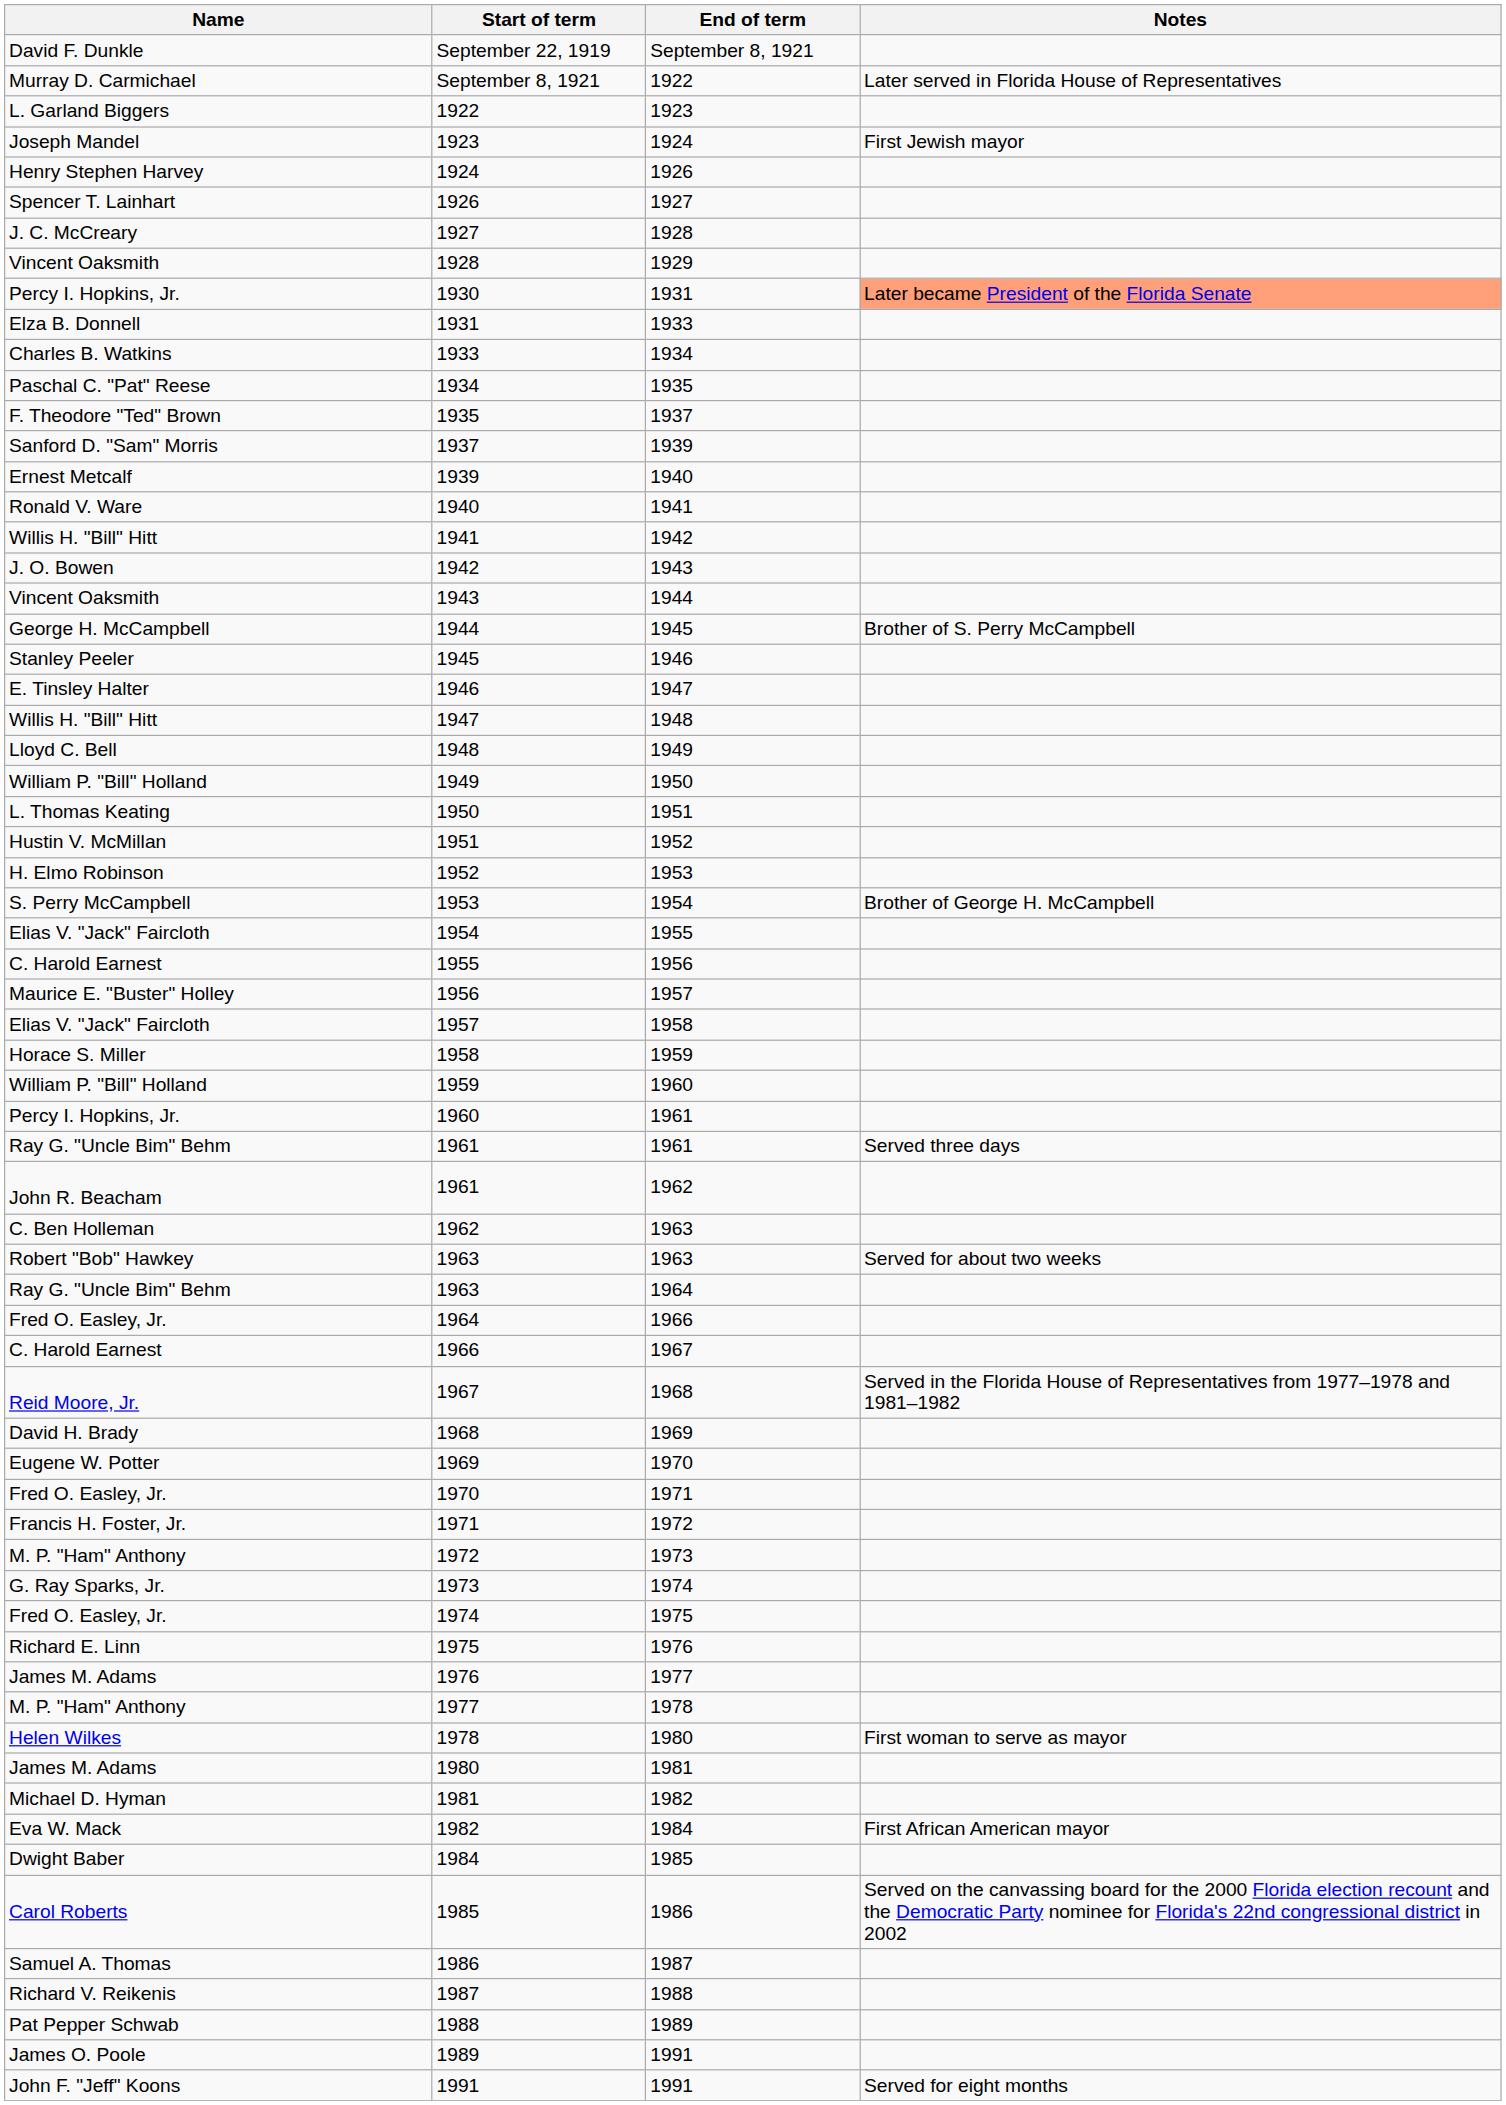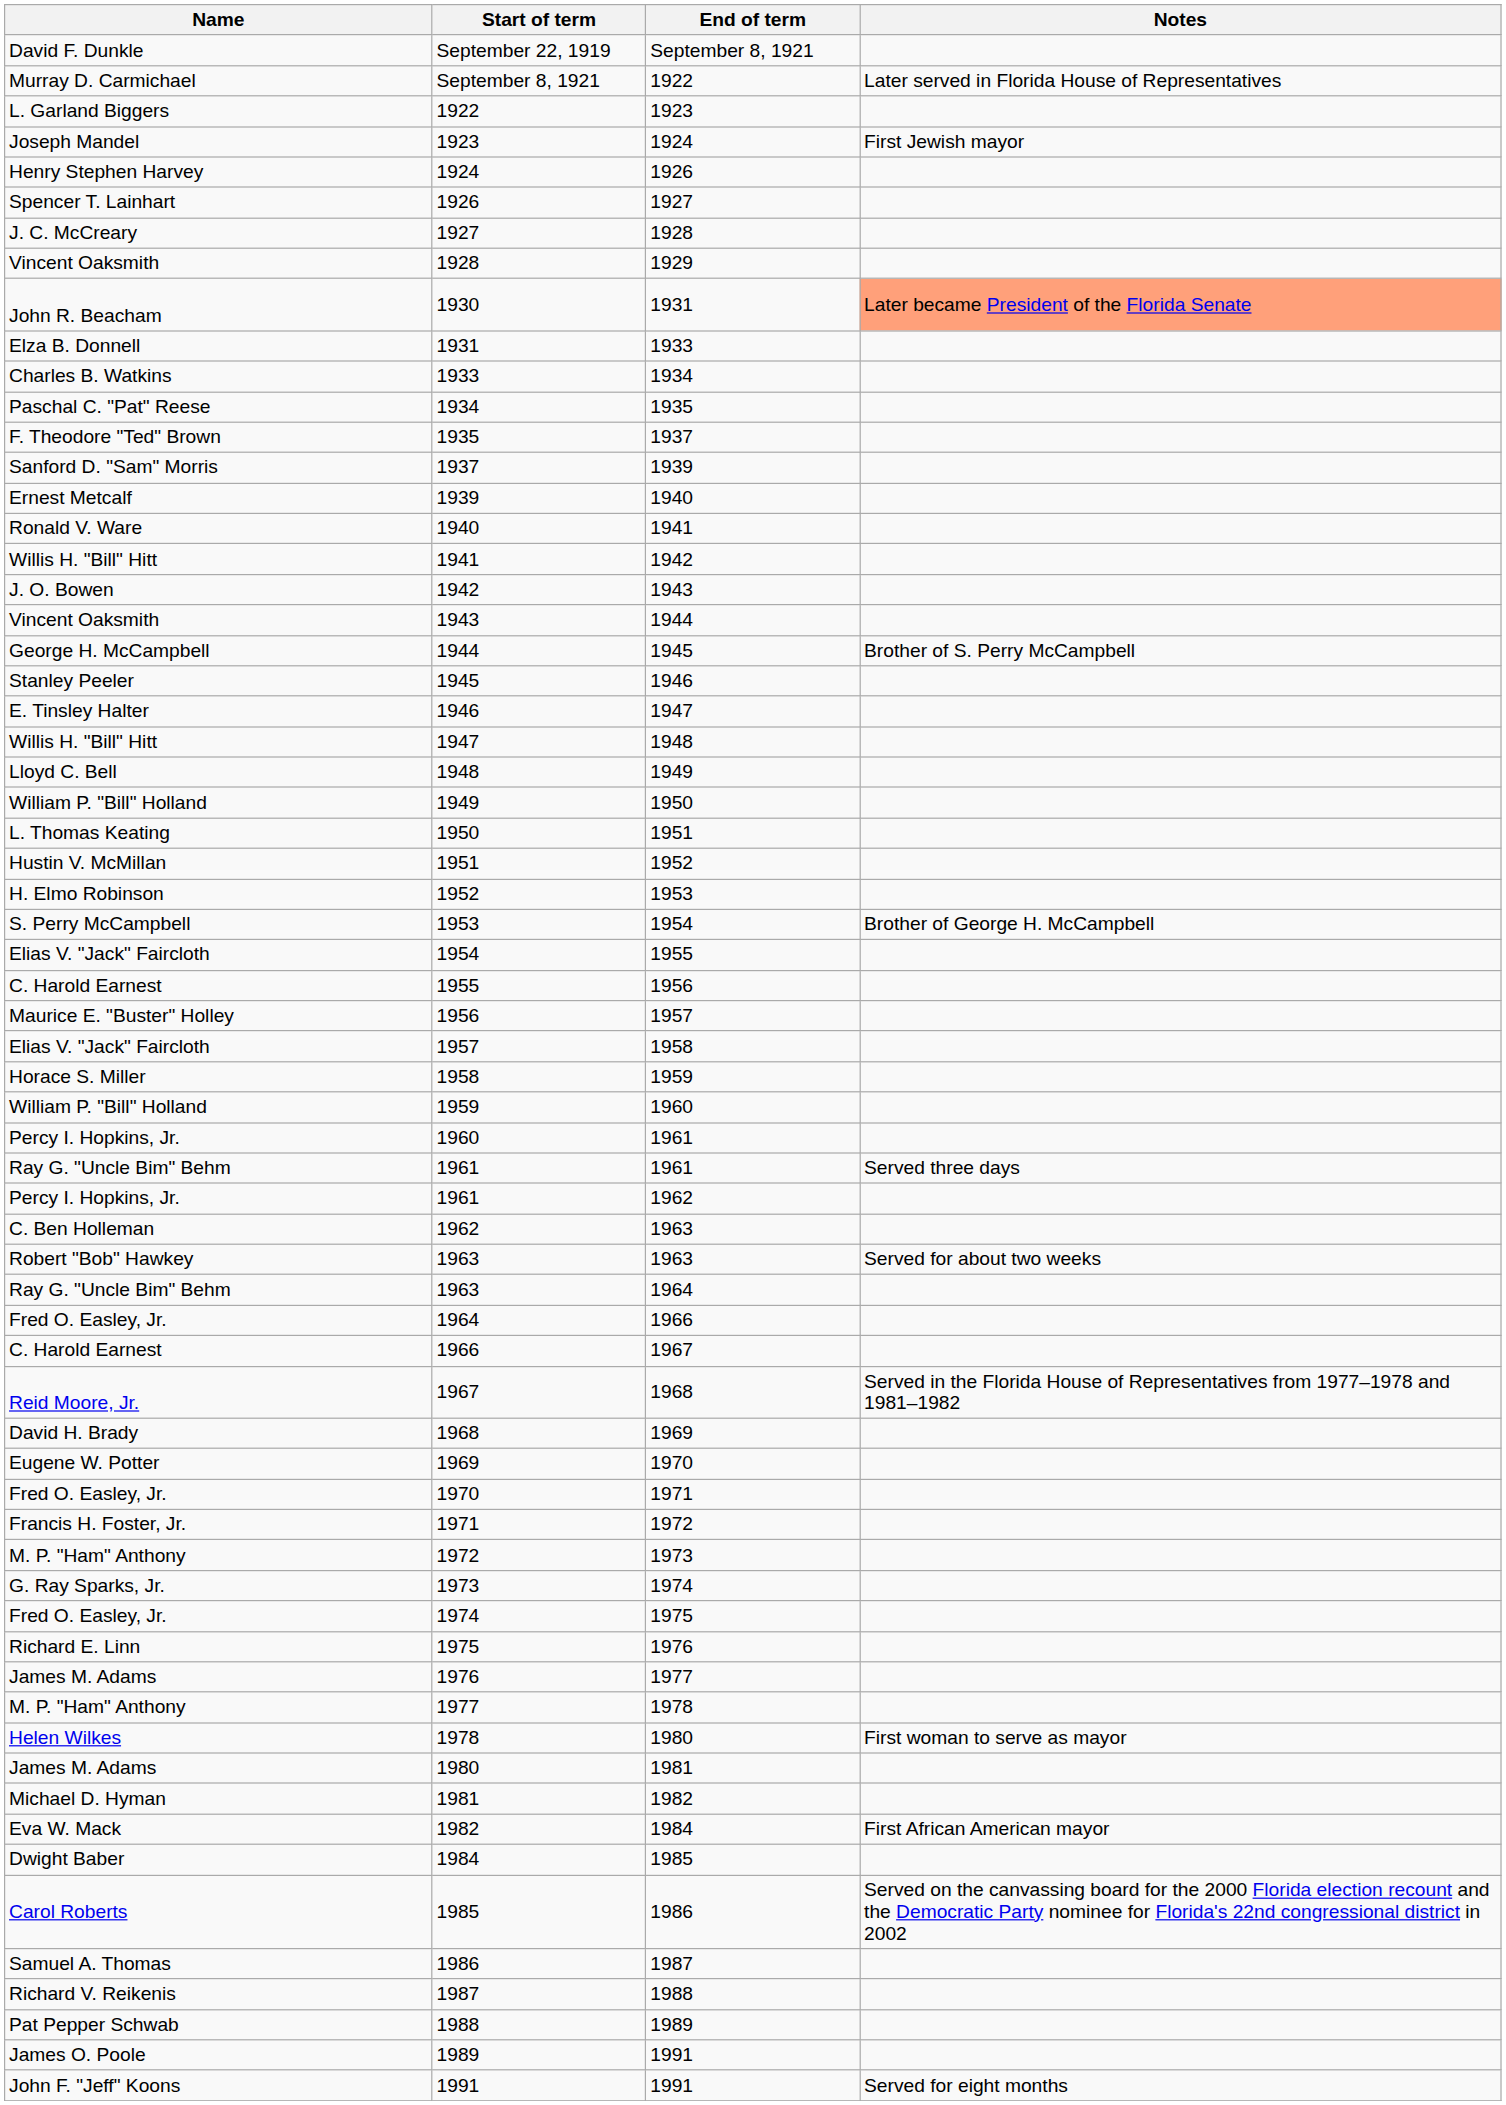1930 | Name: Percy I. Hopkins, Jr. -> John R. Beacham
1961 / 1962 | Name: John R. Beacham -> Percy I. Hopkins, Jr.
